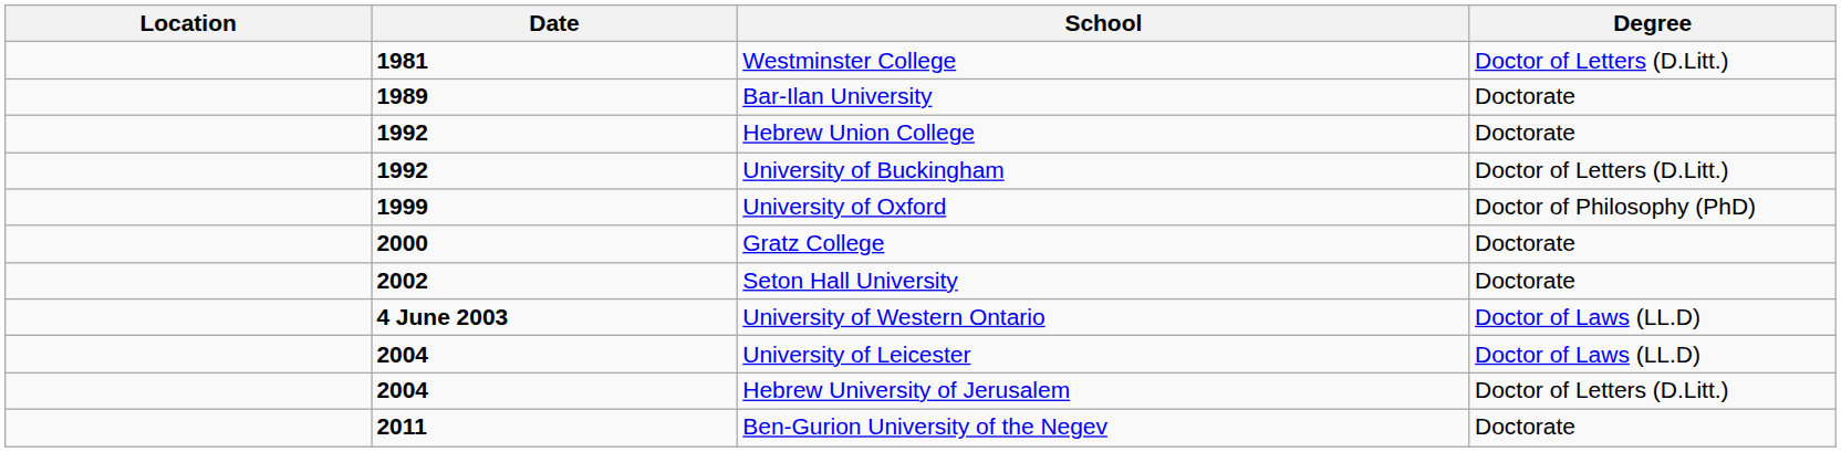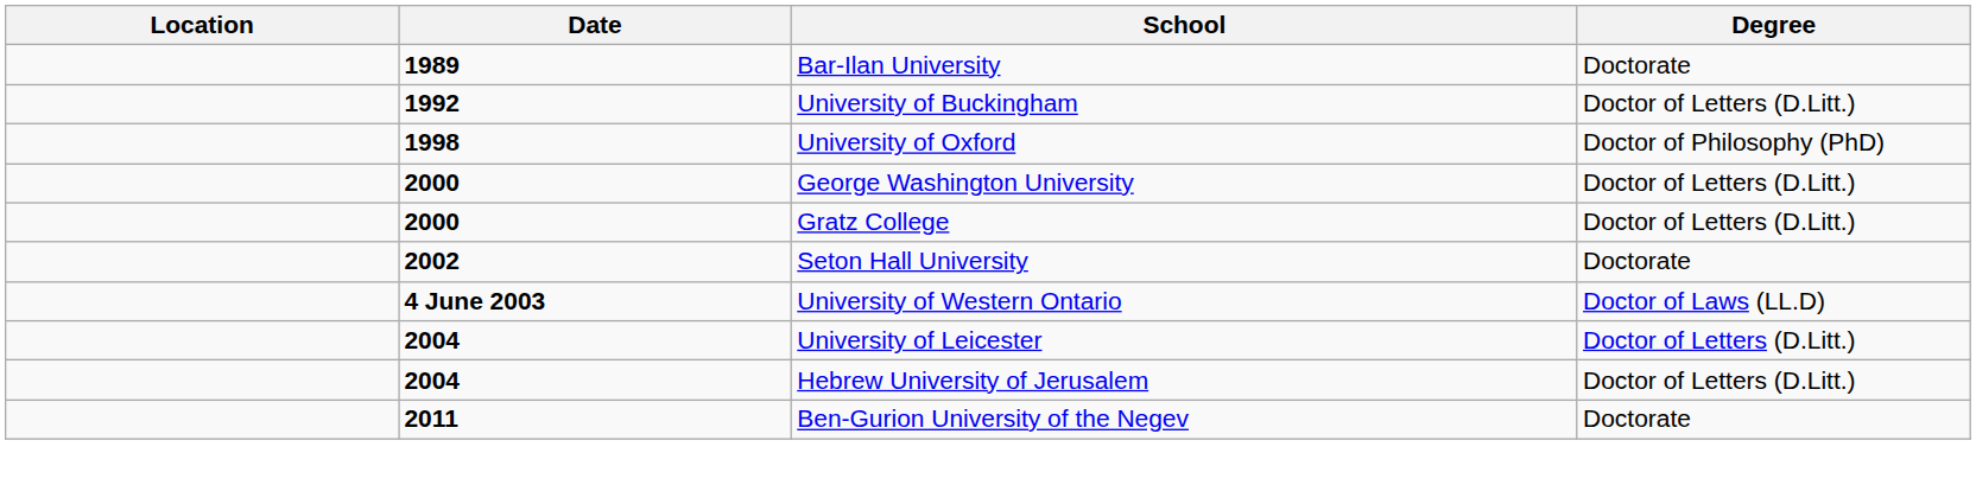- row: 1981 | Westminster College | Doctor of Letters (D.Litt.)
- row: 1992 | Hebrew Union College | Doctorate
University of Oxford | Date: 1999 -> 1998
+ row: 2000 | George Washington University | Doctor of Letters (D.Litt.)
Gratz College | Degree: Doctorate -> Doctor of Letters (D.Litt.)
University of Leicester | Degree: Doctor of Laws (LL.D) -> Doctor of Letters (D.Litt.)
